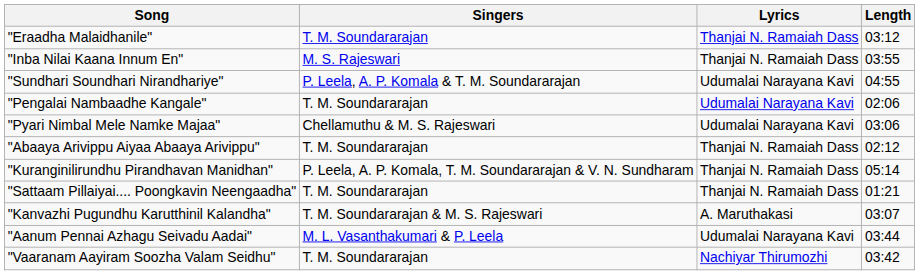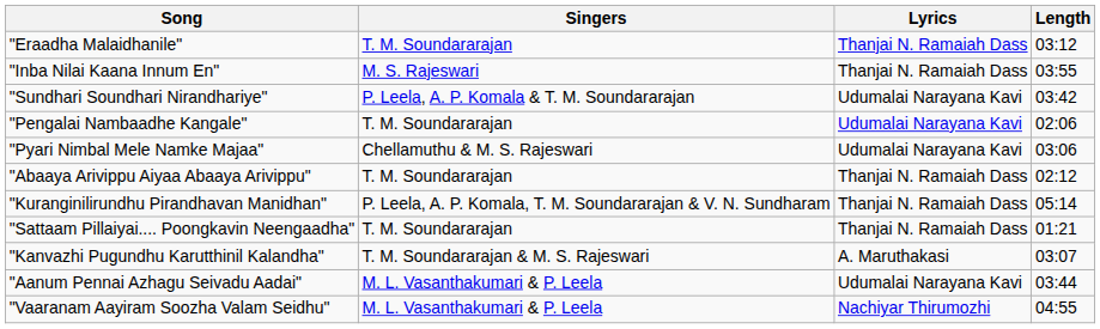"Sundhari Soundhari Nirandhariye" | Length: 04:55 -> 03:42
"Vaaranam Aayiram Soozha Valam Seidhu" | Singers: T. M. Soundararajan -> M. L. Vasanthakumari & P. Leela
"Vaaranam Aayiram Soozha Valam Seidhu" | Length: 03:42 -> 04:55
